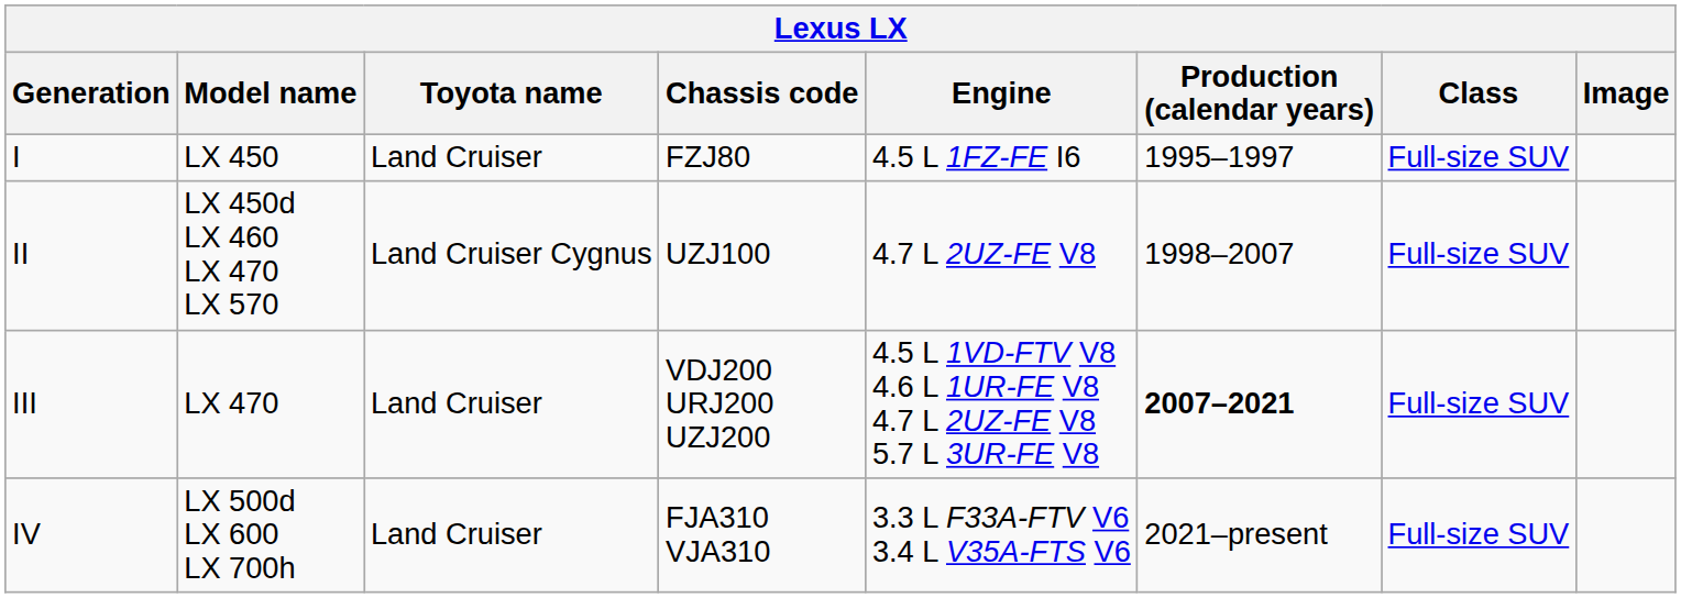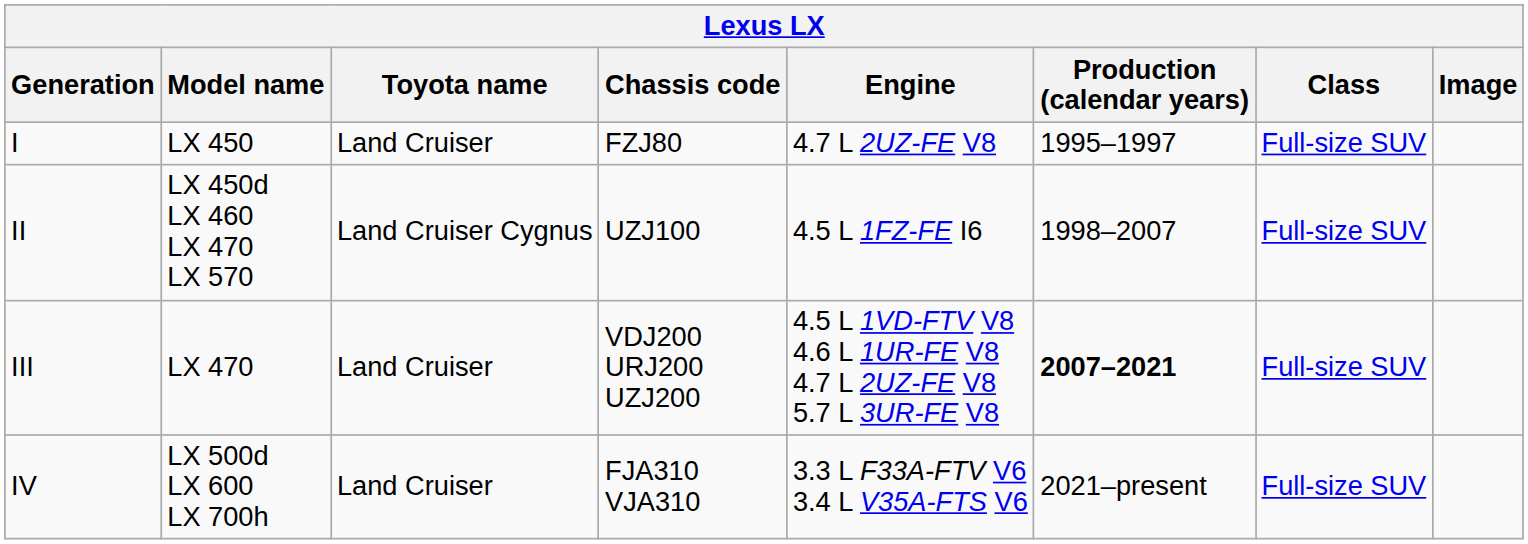I | Engine: 4.5 L 1FZ-FE I6 -> 4.7 L 2UZ-FE V8
II | Engine: 4.7 L 2UZ-FE V8 -> 4.5 L 1FZ-FE I6
